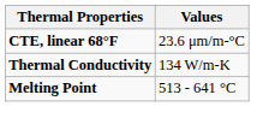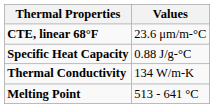+ row: Specific Heat Capacity | 0.88 J/g-°C
